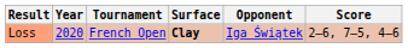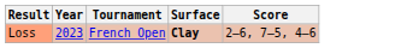- column: Opponent | Iga Świątek
Loss | Year: 2020 -> 2023
